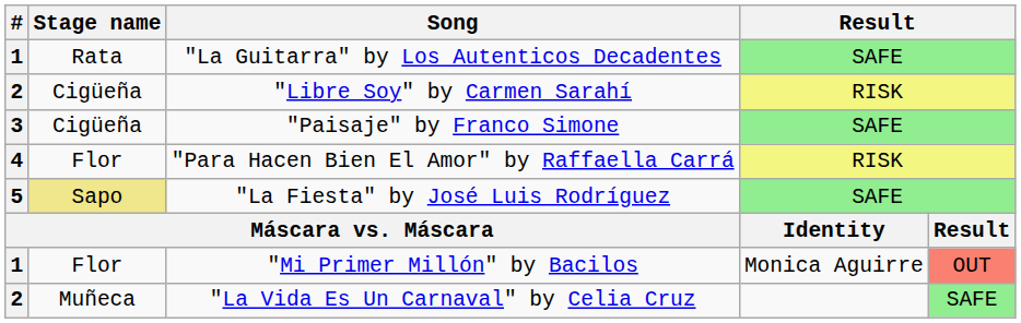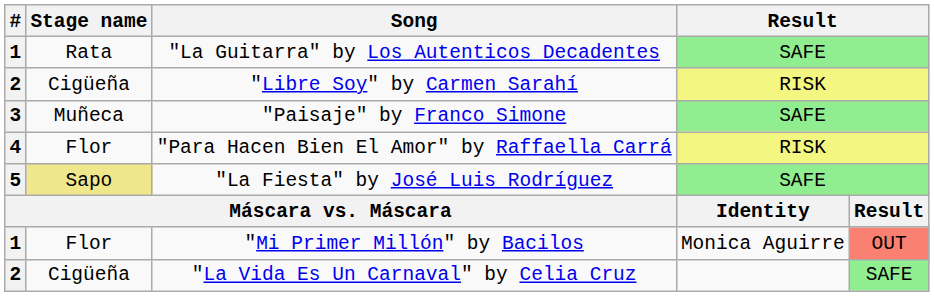"Paisaje" by Franco Simone | Stage name: Cigüeña -> Muñeca
"La Vida Es Un Carnaval" by Celia Cruz | Stage name: Muñeca -> Cigüeña
